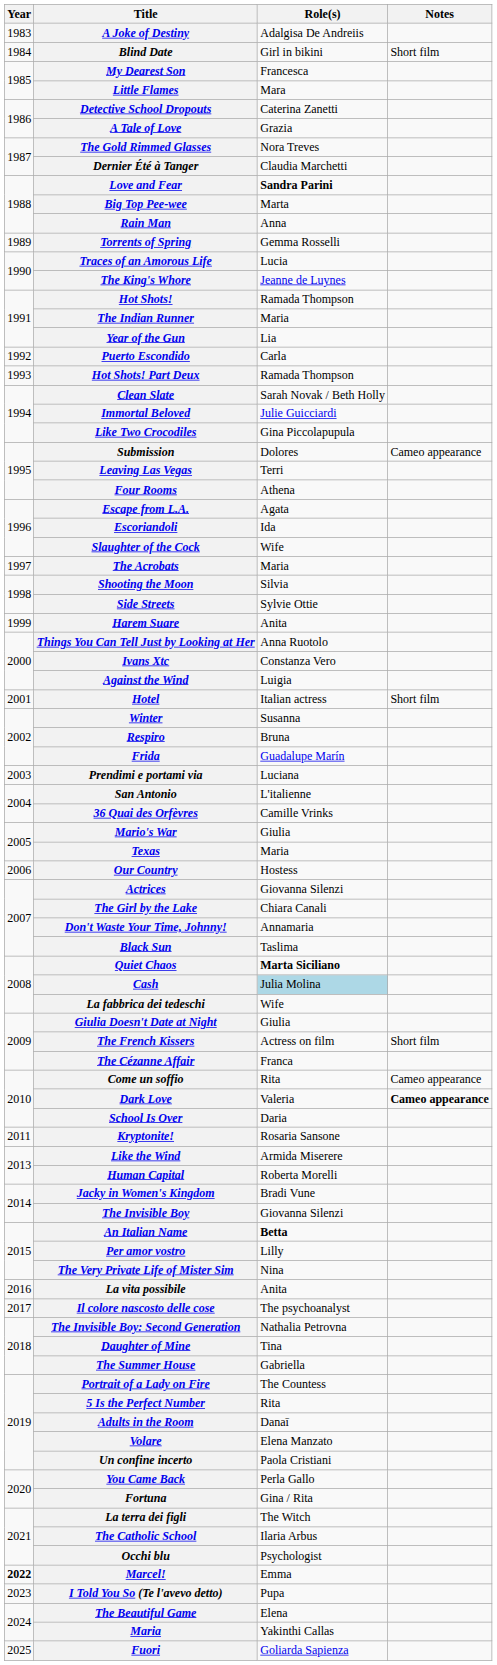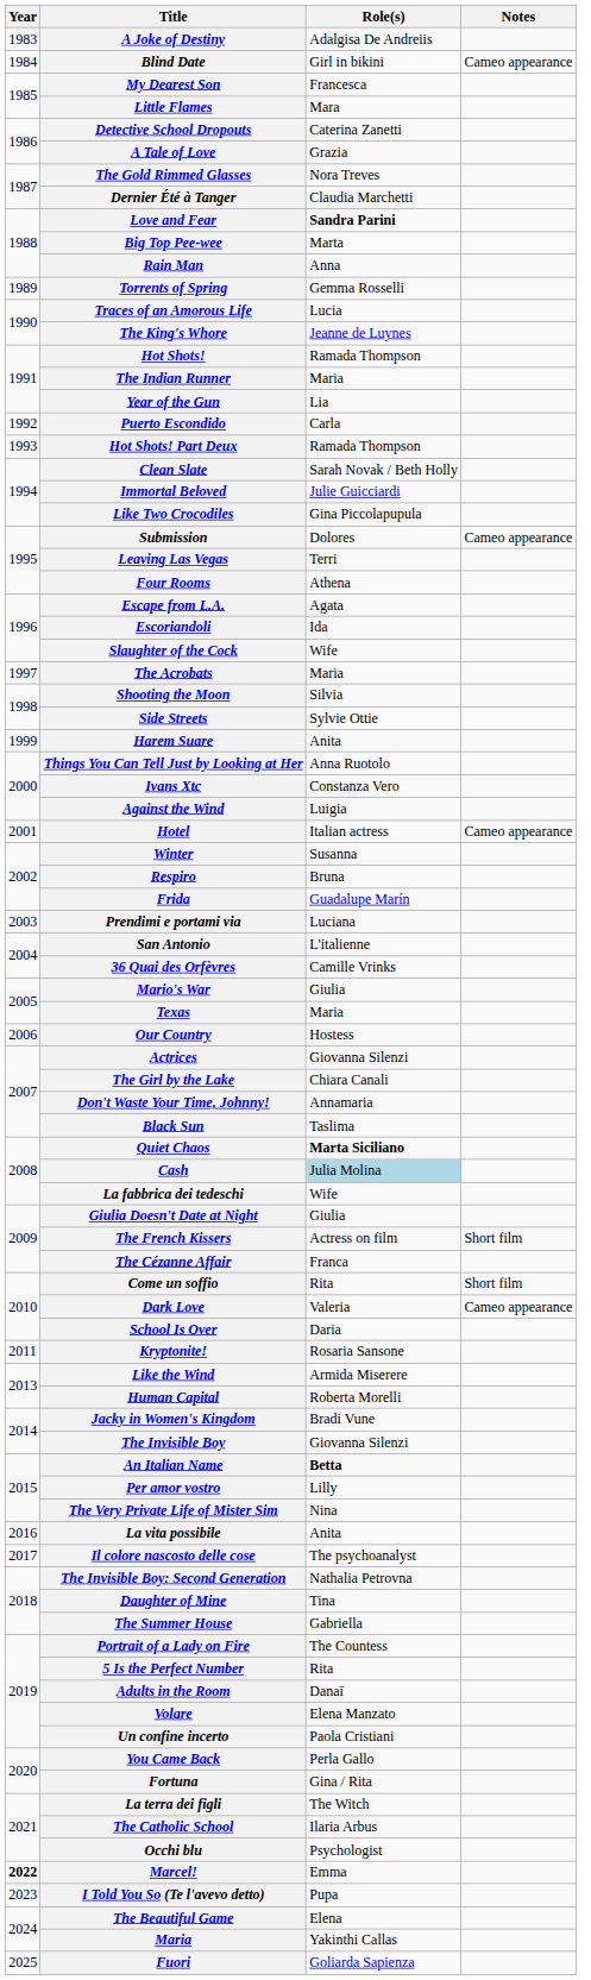Blind Date | Notes: Short film -> Cameo appearance
Hotel | Notes: Short film -> Cameo appearance
Come un soffio | Notes: Cameo appearance -> Short film
Dark Love | Notes: bold -> normal
